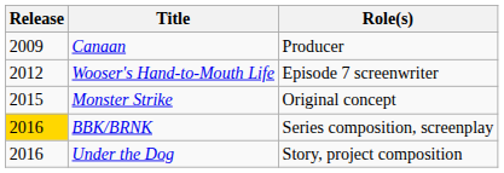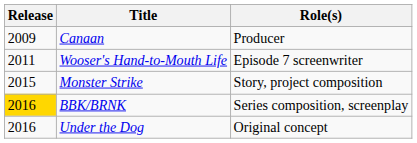Wooser's Hand-to-Mouth Life | Release: 2012 -> 2011
Monster Strike | Role(s): Original concept -> Story, project composition
Under the Dog | Role(s): Story, project composition -> Original concept
